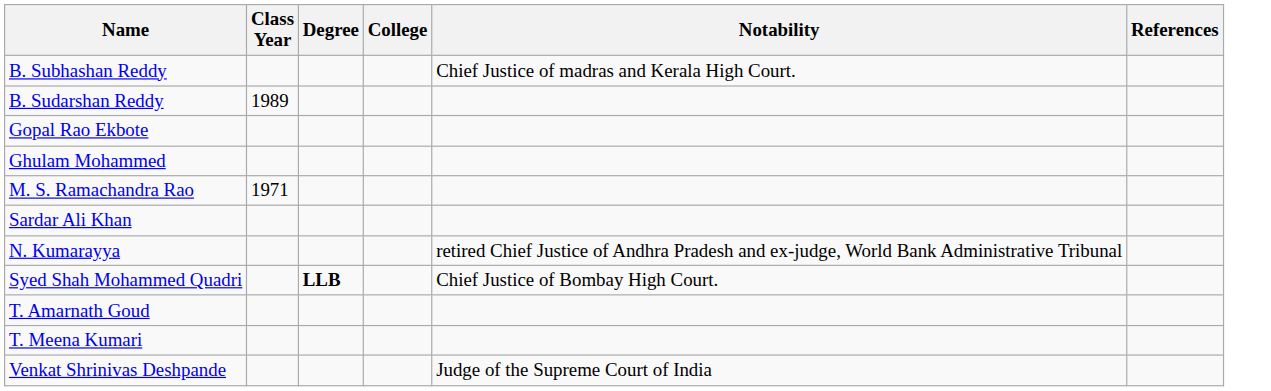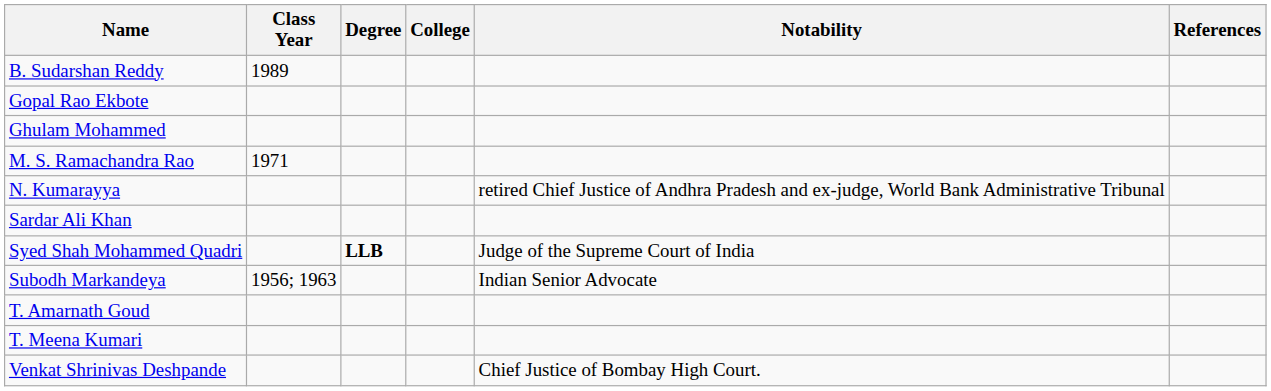- row: B. Subhashan Reddy | Chief Justice of madras and Kerala High Court.
rows swapped: N. Kumarayya <-> Sardar Ali Khan
Syed Shah Mohammed Quadri | Notability: Chief Justice of Bombay High Court. -> Judge of the Supreme Court of India
+ row: Subodh Markandeya | 1956; 1963 | Indian Senior Advocate
Venkat Shrinivas Deshpande | Notability: Judge of the Supreme Court of India -> Chief Justice of Bombay High Court.
